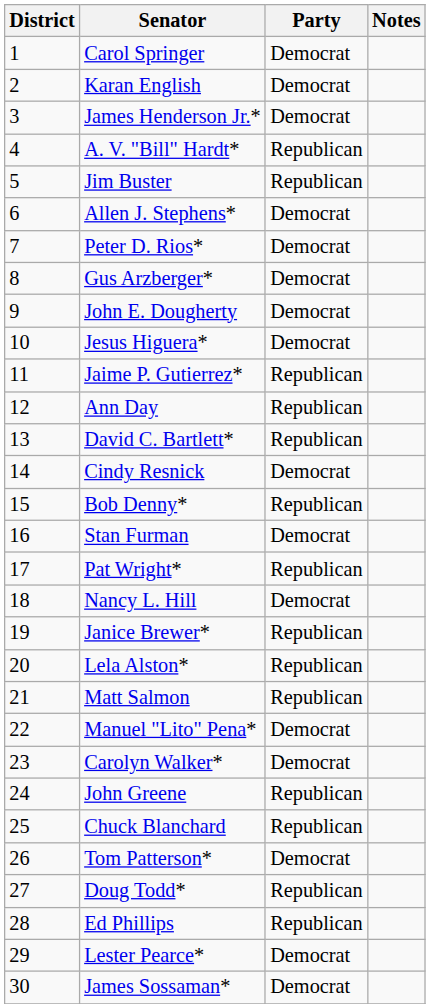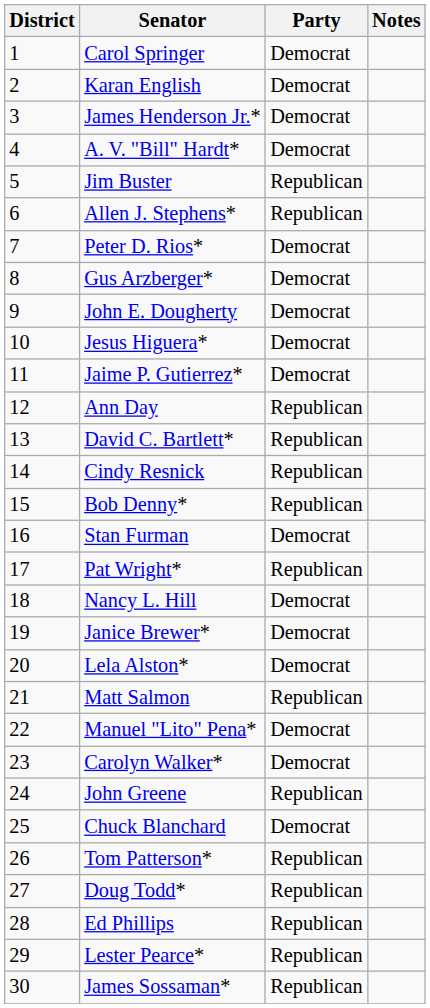A. V. "Bill" Hardt* | Party: Republican -> Democrat
Allen J. Stephens* | Party: Democrat -> Republican
Jaime P. Gutierrez* | Party: Republican -> Democrat
Cindy Resnick | Party: Democrat -> Republican
Janice Brewer* | Party: Republican -> Democrat
Lela Alston* | Party: Republican -> Democrat
Chuck Blanchard | Party: Republican -> Democrat
Tom Patterson* | Party: Democrat -> Republican
Lester Pearce* | Party: Democrat -> Republican
James Sossaman* | Party: Democrat -> Republican
